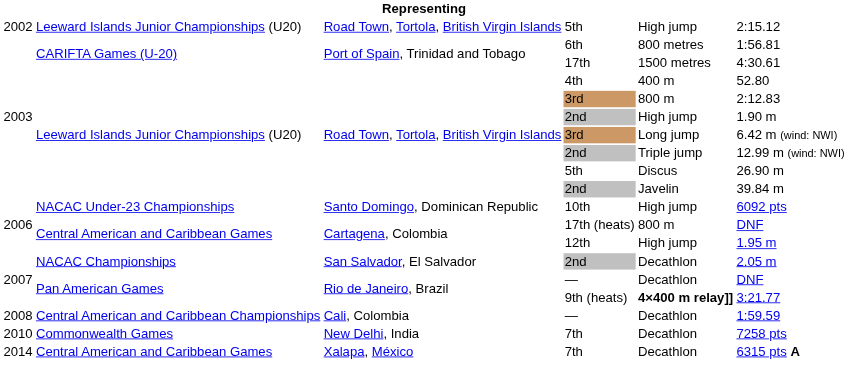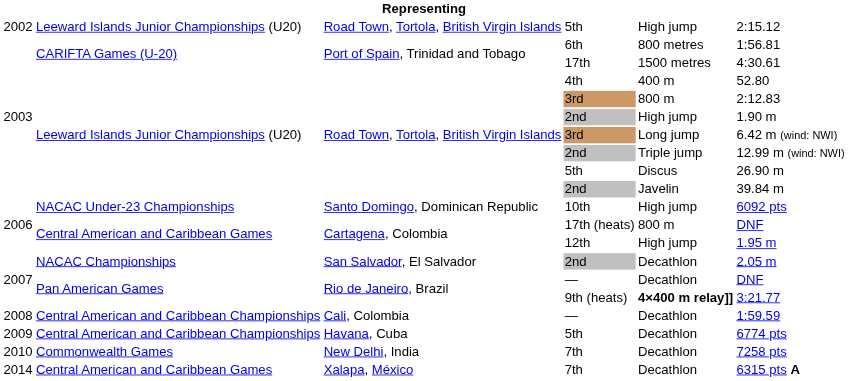+ row: 2009 | Central American and Caribbean Championships | Havana, Cuba | 5th | Decathlon | 6774 pts
